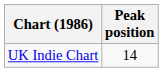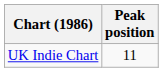UK Indie Chart | Peak position: 14 -> 11
